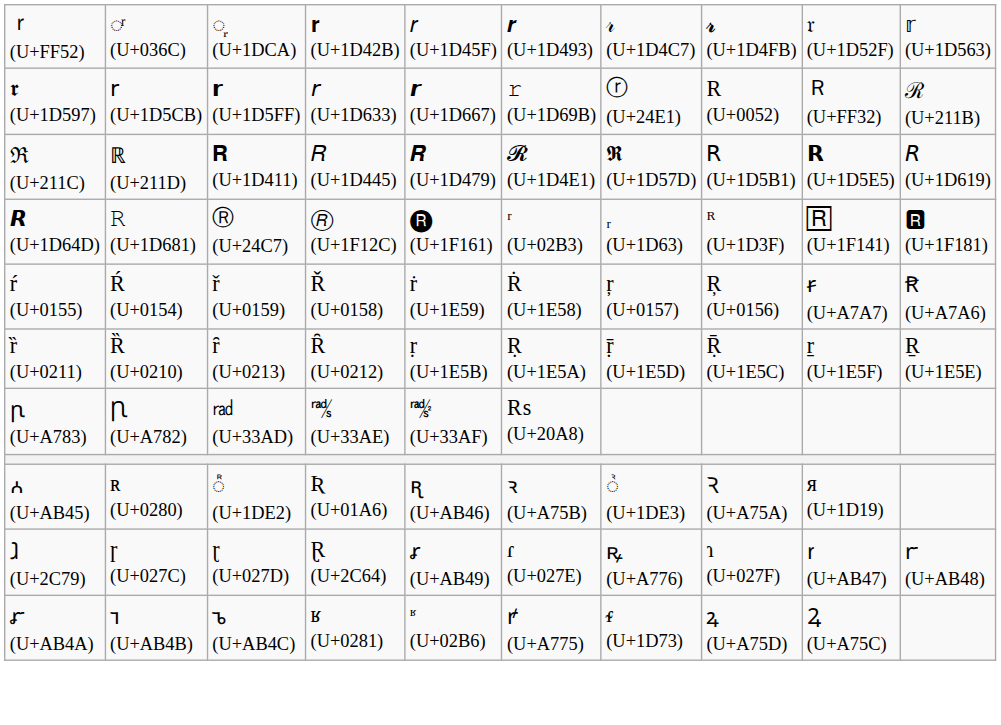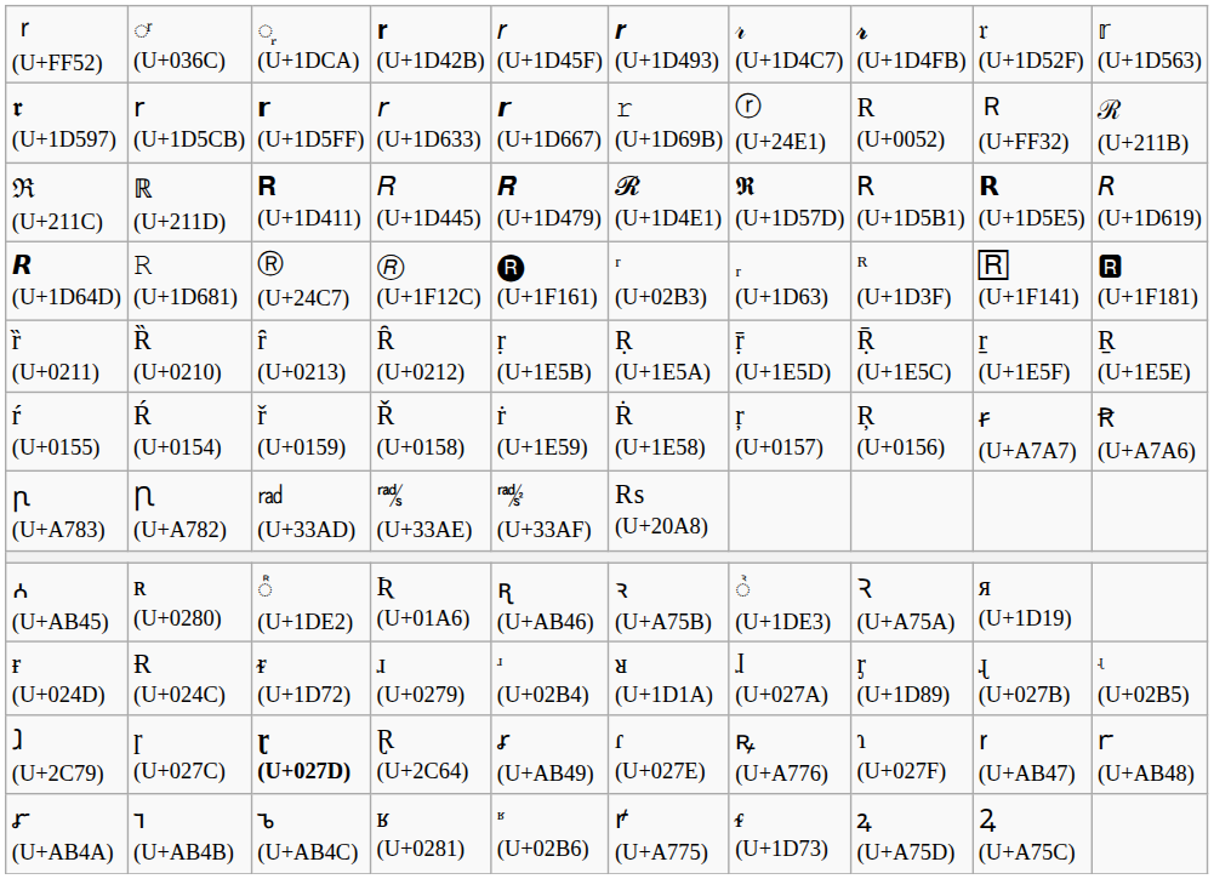rows swapped: ŕ (U+0155) <-> ȑ (U+0211)
+ row: ɍ (U+024D) | Ɍ (U+024C) | ᵲ (U+1D72) | ɹ (U+0279) | ʴ (U+02B4) | ᴚ (U+1D1A) | ɺ (U+027A) | ᶉ (U+1D89) | ɻ (U+027B) | ʵ (U+02B5)
ⱹ (U+2C79) | column 3: normal -> bold
